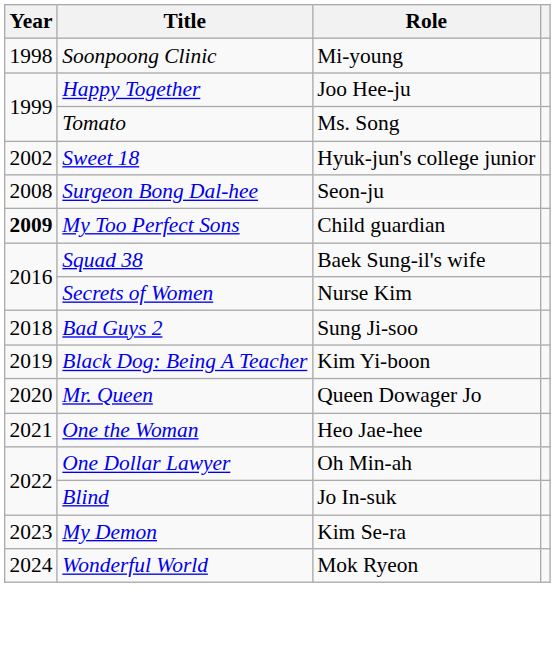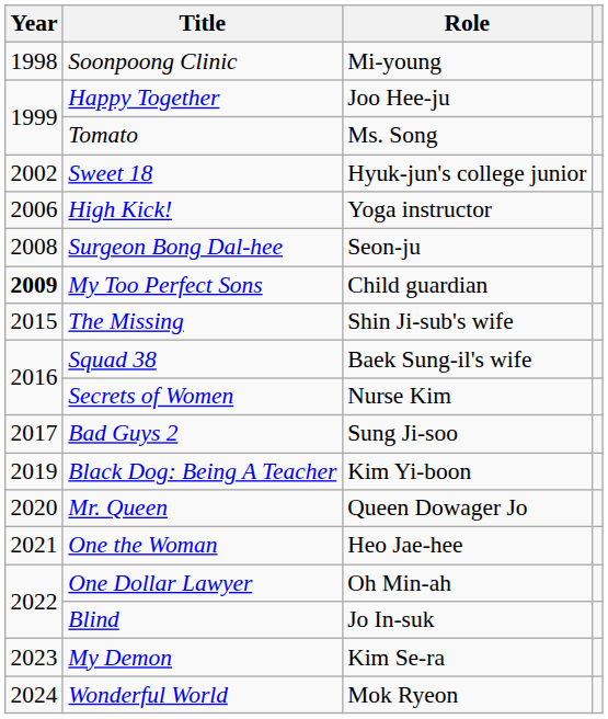+ row: 2006 | High Kick! | Yoga instructor
+ row: 2015 | The Missing | Shin Ji-sub's wife
Bad Guys 2 | Year: 2018 -> 2017
